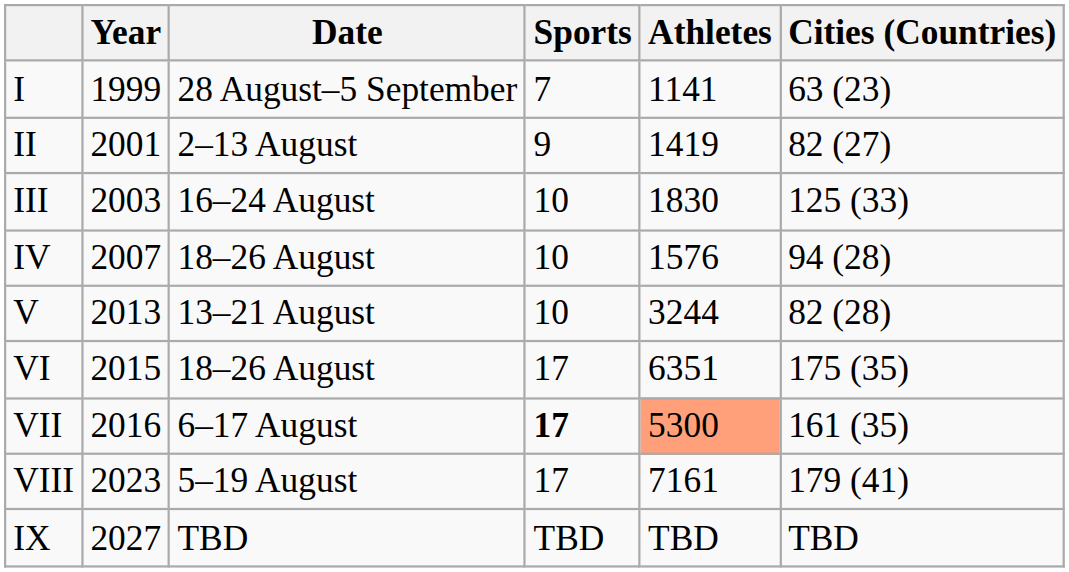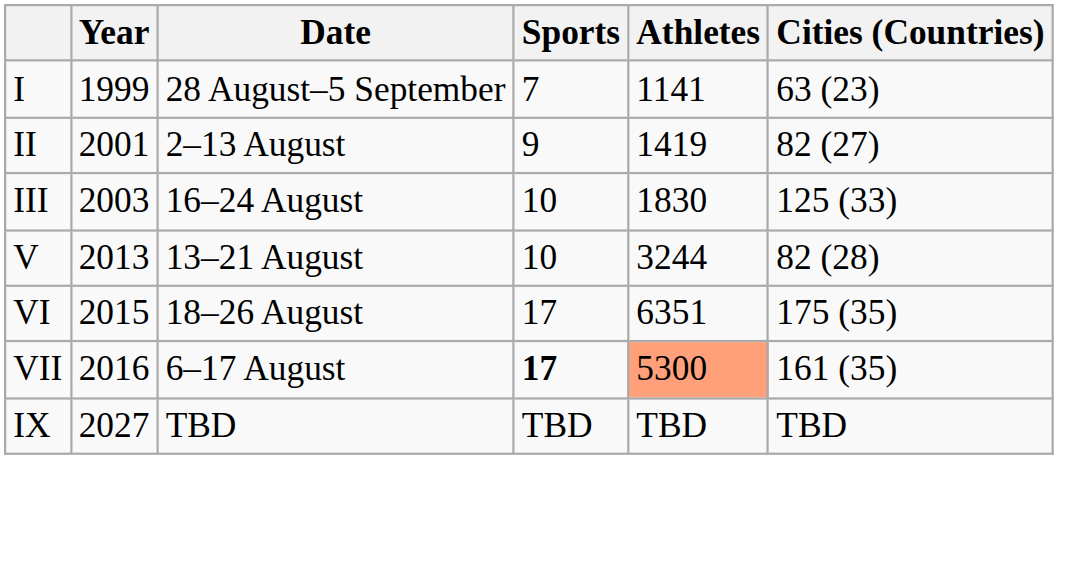- row: IV | 2007 | 18–26 August | 10 | 1576 | 94 (28)
- row: VIII | 2023 | 5–19 August | 17 | 7161 | 179 (41)
